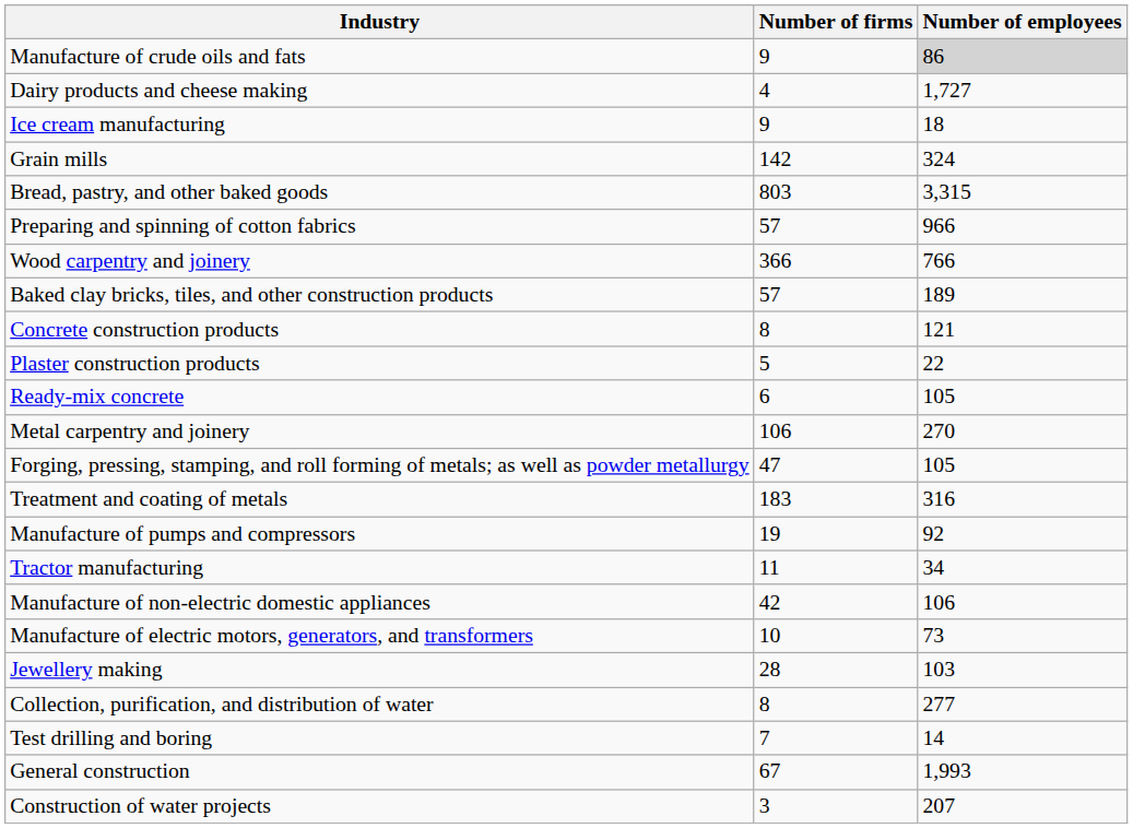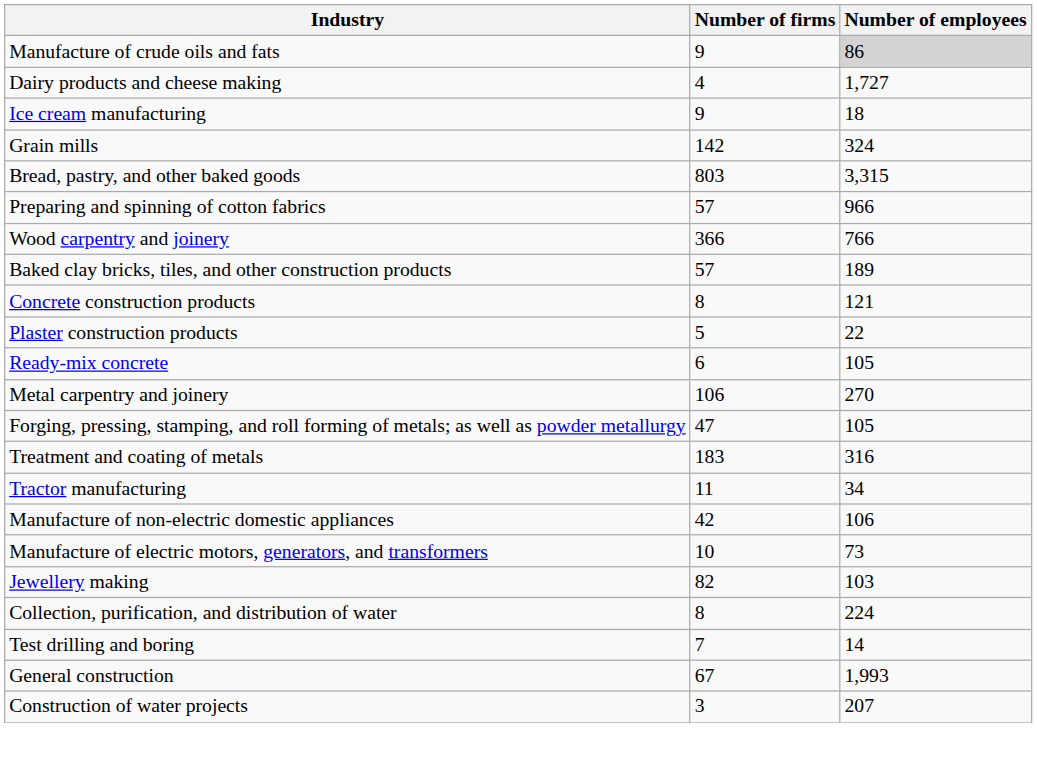- row: Manufacture of pumps and compressors | 19 | 92
Jewellery making | Number of firms: 28 -> 82
Collection, purification, and distribution of water | Number of employees: 277 -> 224
